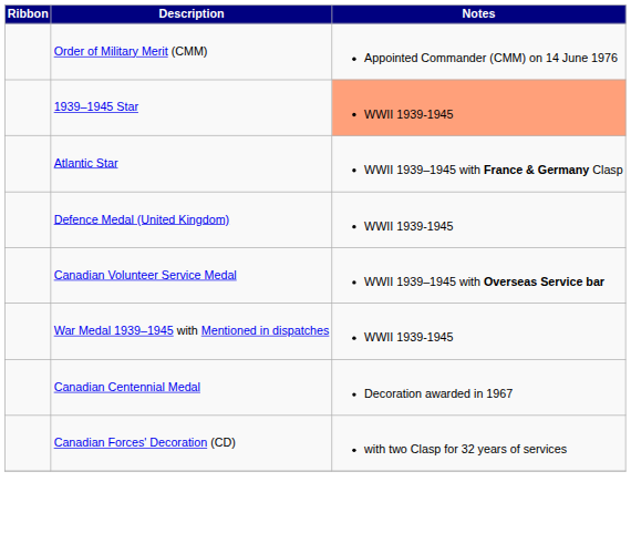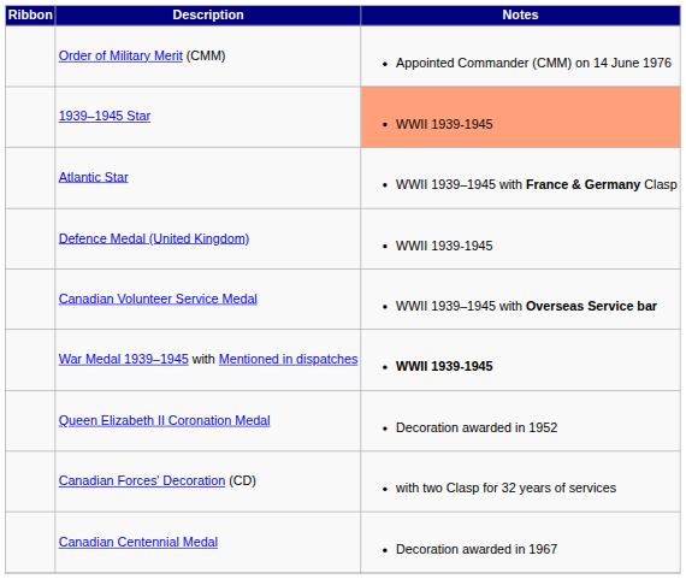War Medal 1939–1945 with Mentioned in dispatches | Notes: normal -> bold
+ row: Queen Elizabeth II Coronation Medal | Decoration awarded in 1952
rows swapped: Canadian Centennial Medal <-> Canadian Forces' Decoration (CD)
